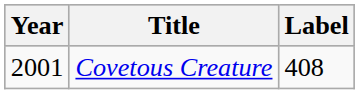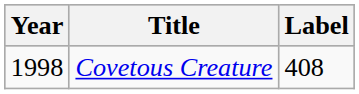Covetous Creature | Year: 2001 -> 1998
